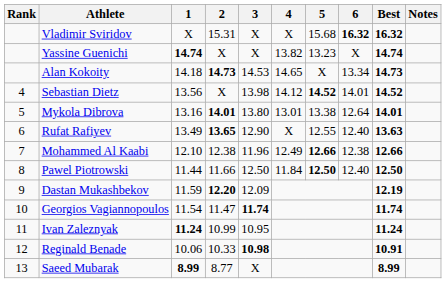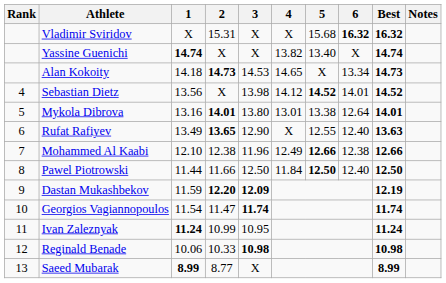Yassine Guenichi | 5: 13.23 -> 13.40
Dastan Mukashbekov | 3: normal -> bold
Reginald Benade | Best: 10.91 -> 10.98
